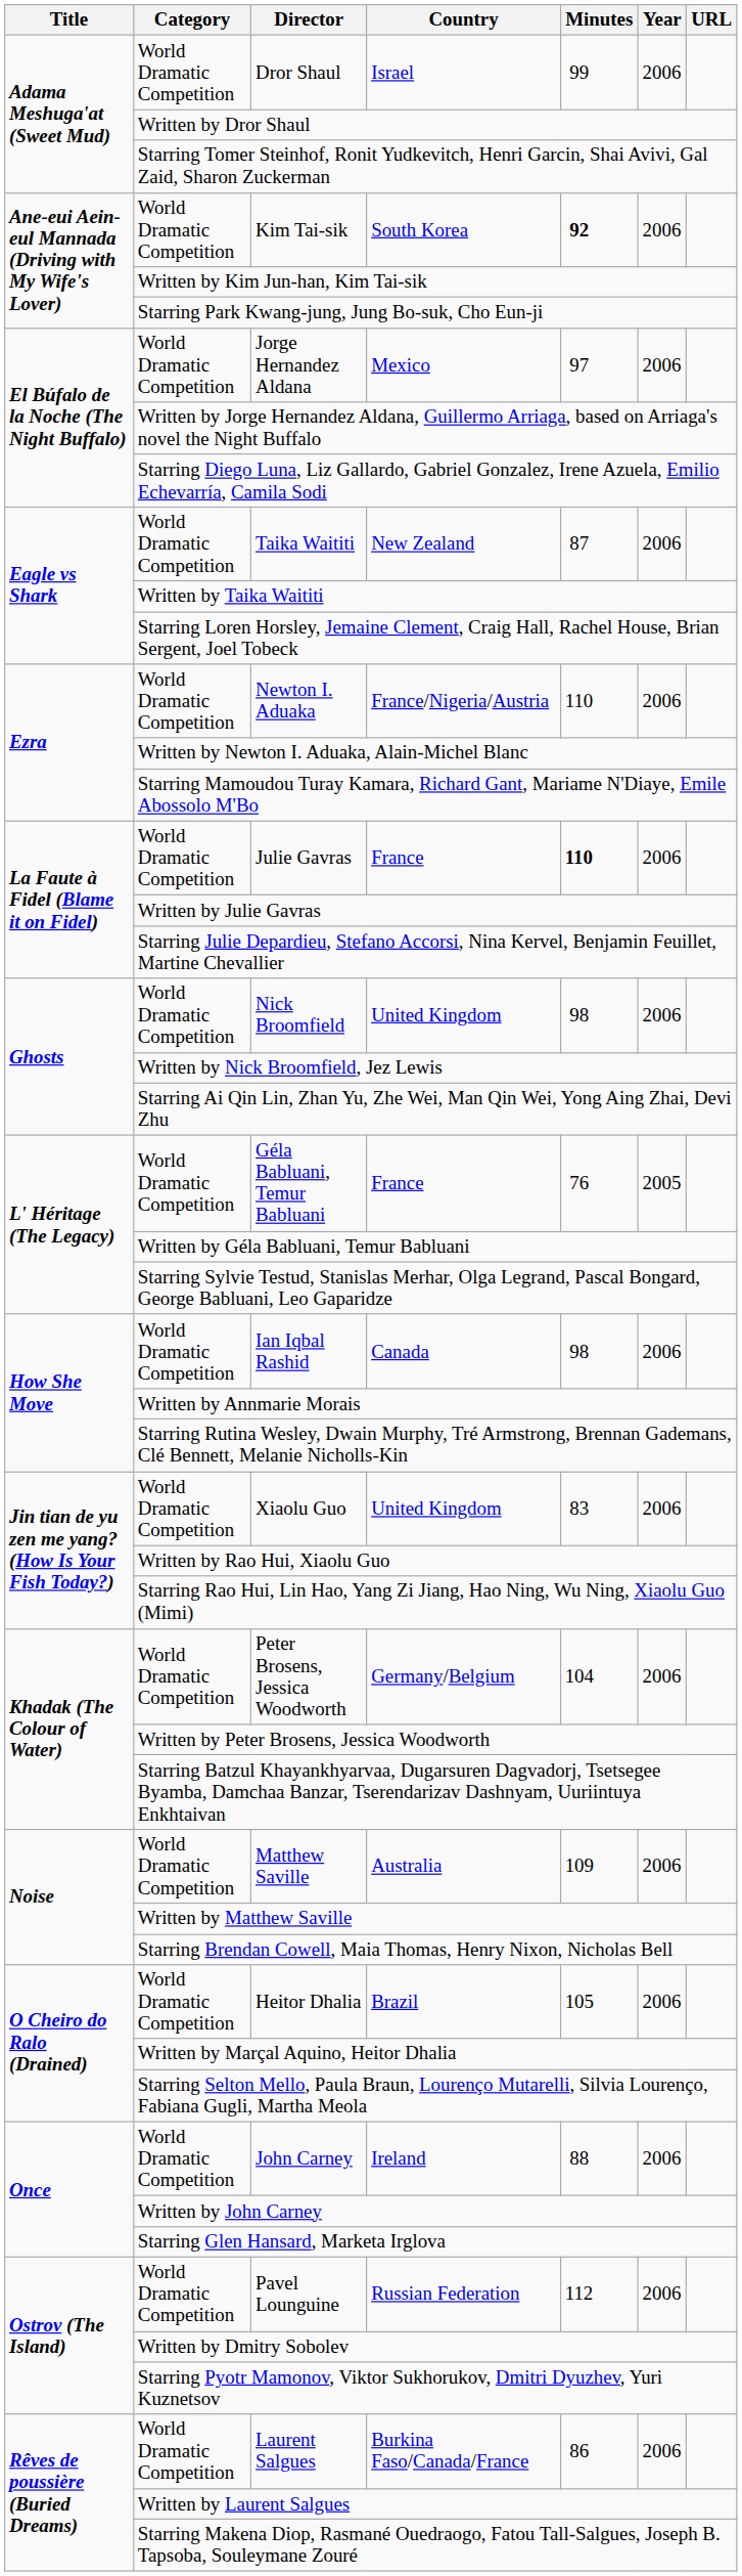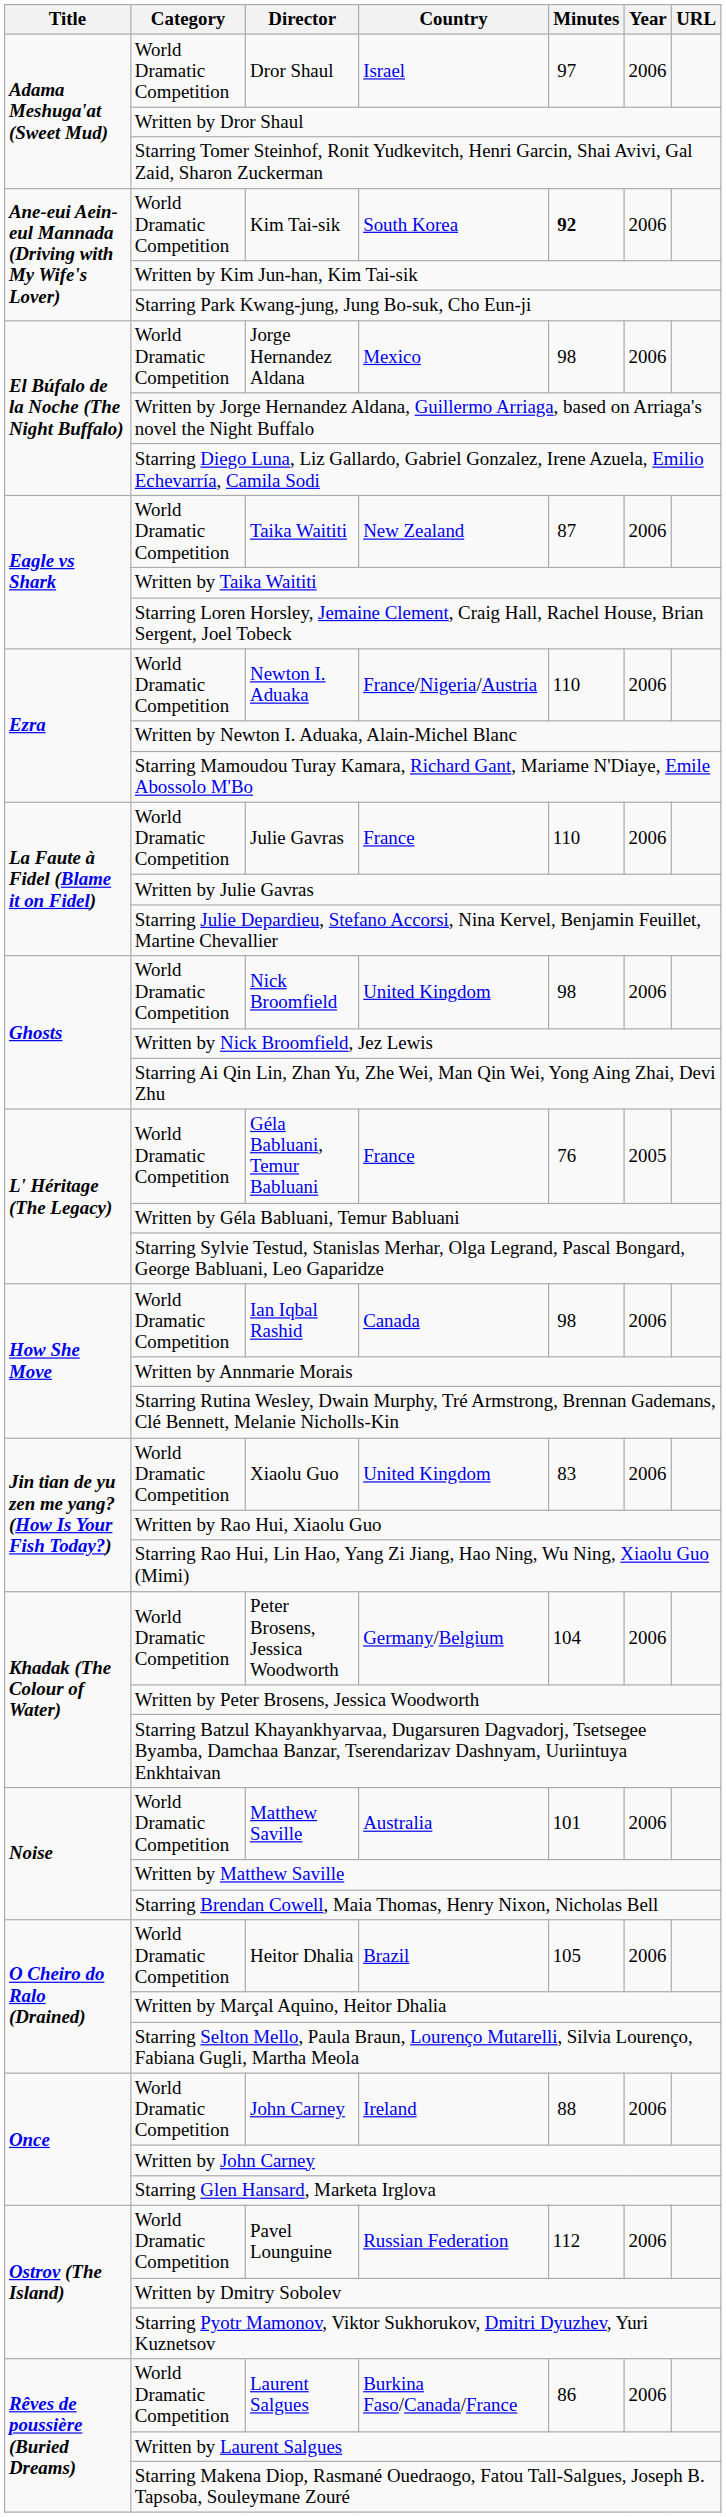Dror Shaul | Minutes: 99 -> 97
Jorge Hernandez Aldana | Minutes: 97 -> 98
Julie Gavras | Minutes: bold -> normal
Matthew Saville | Minutes: 109 -> 101
